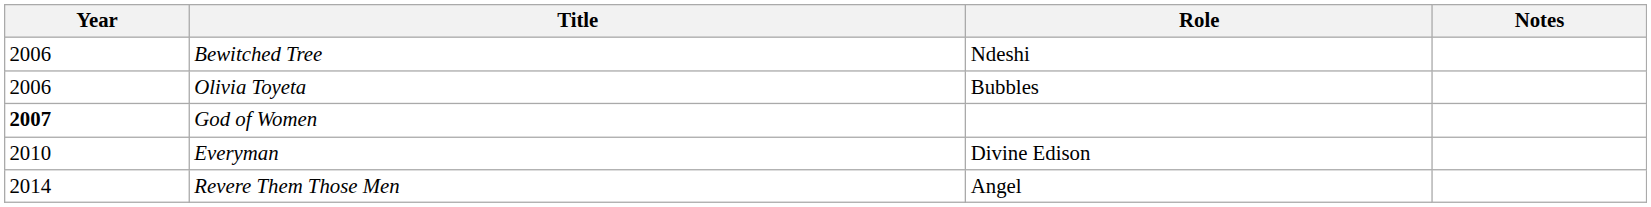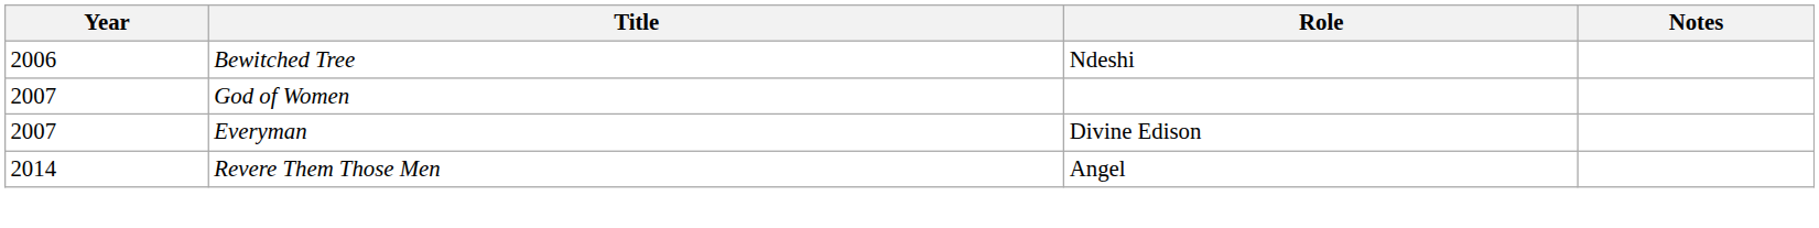- row: 2006 | Olivia Toyeta | Bubbles
God of Women | Year: bold -> normal
Everyman | Year: 2010 -> 2007
